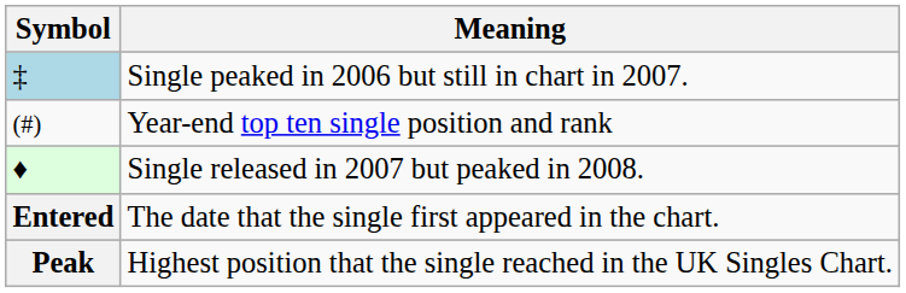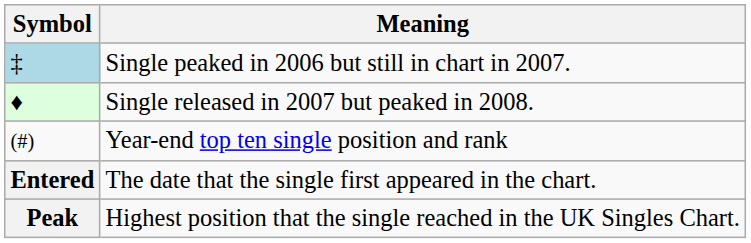rows swapped: Single released in 2007 but peaked in 2008. <-> Year-end top ten single position and rank
